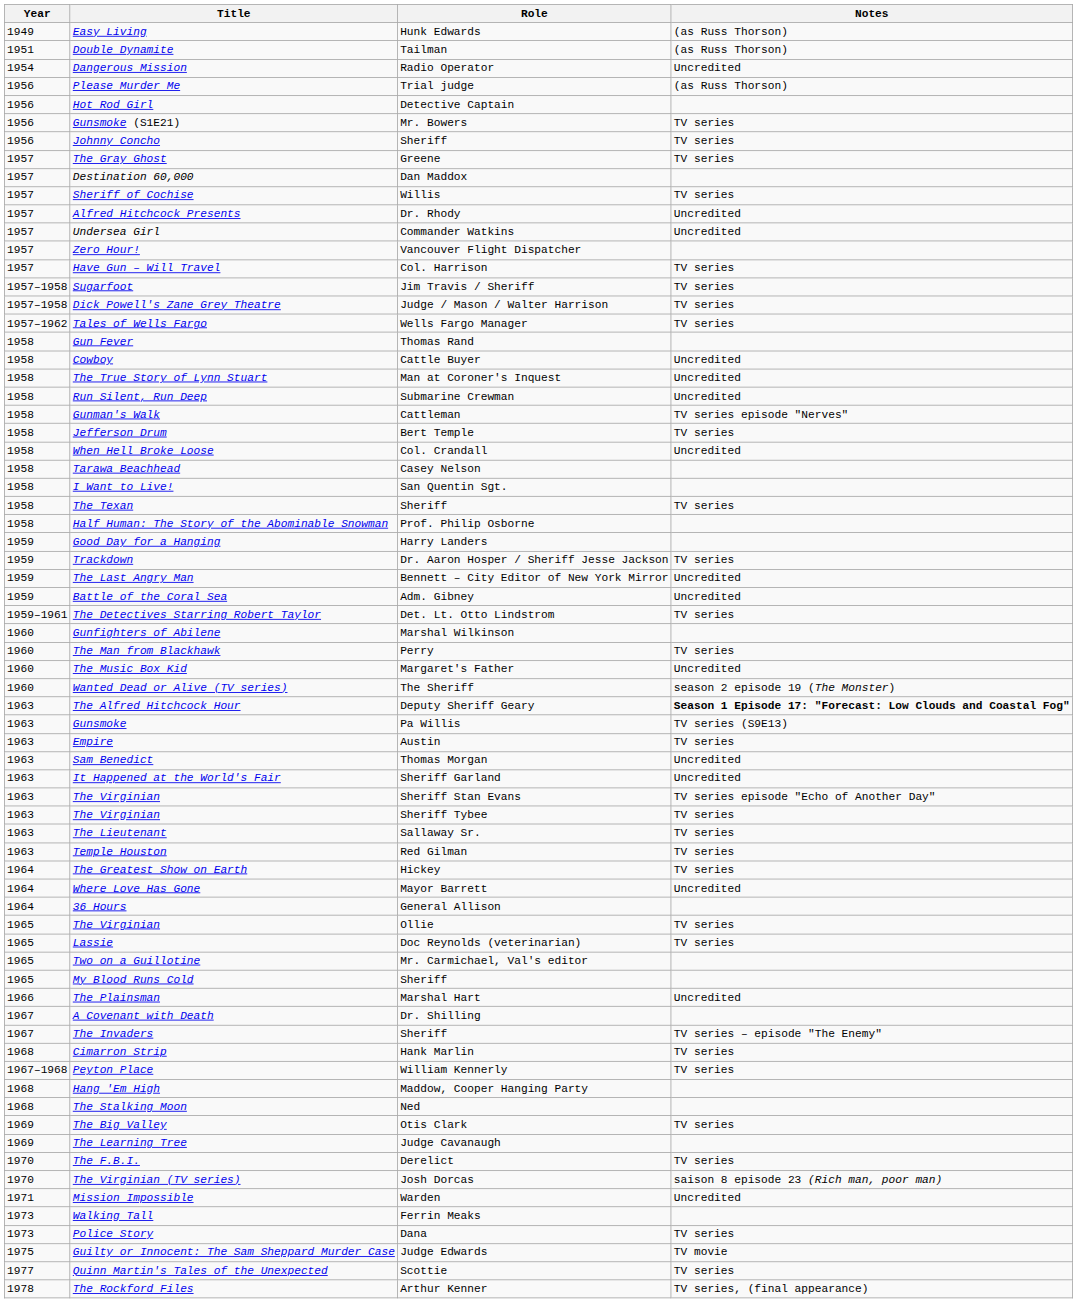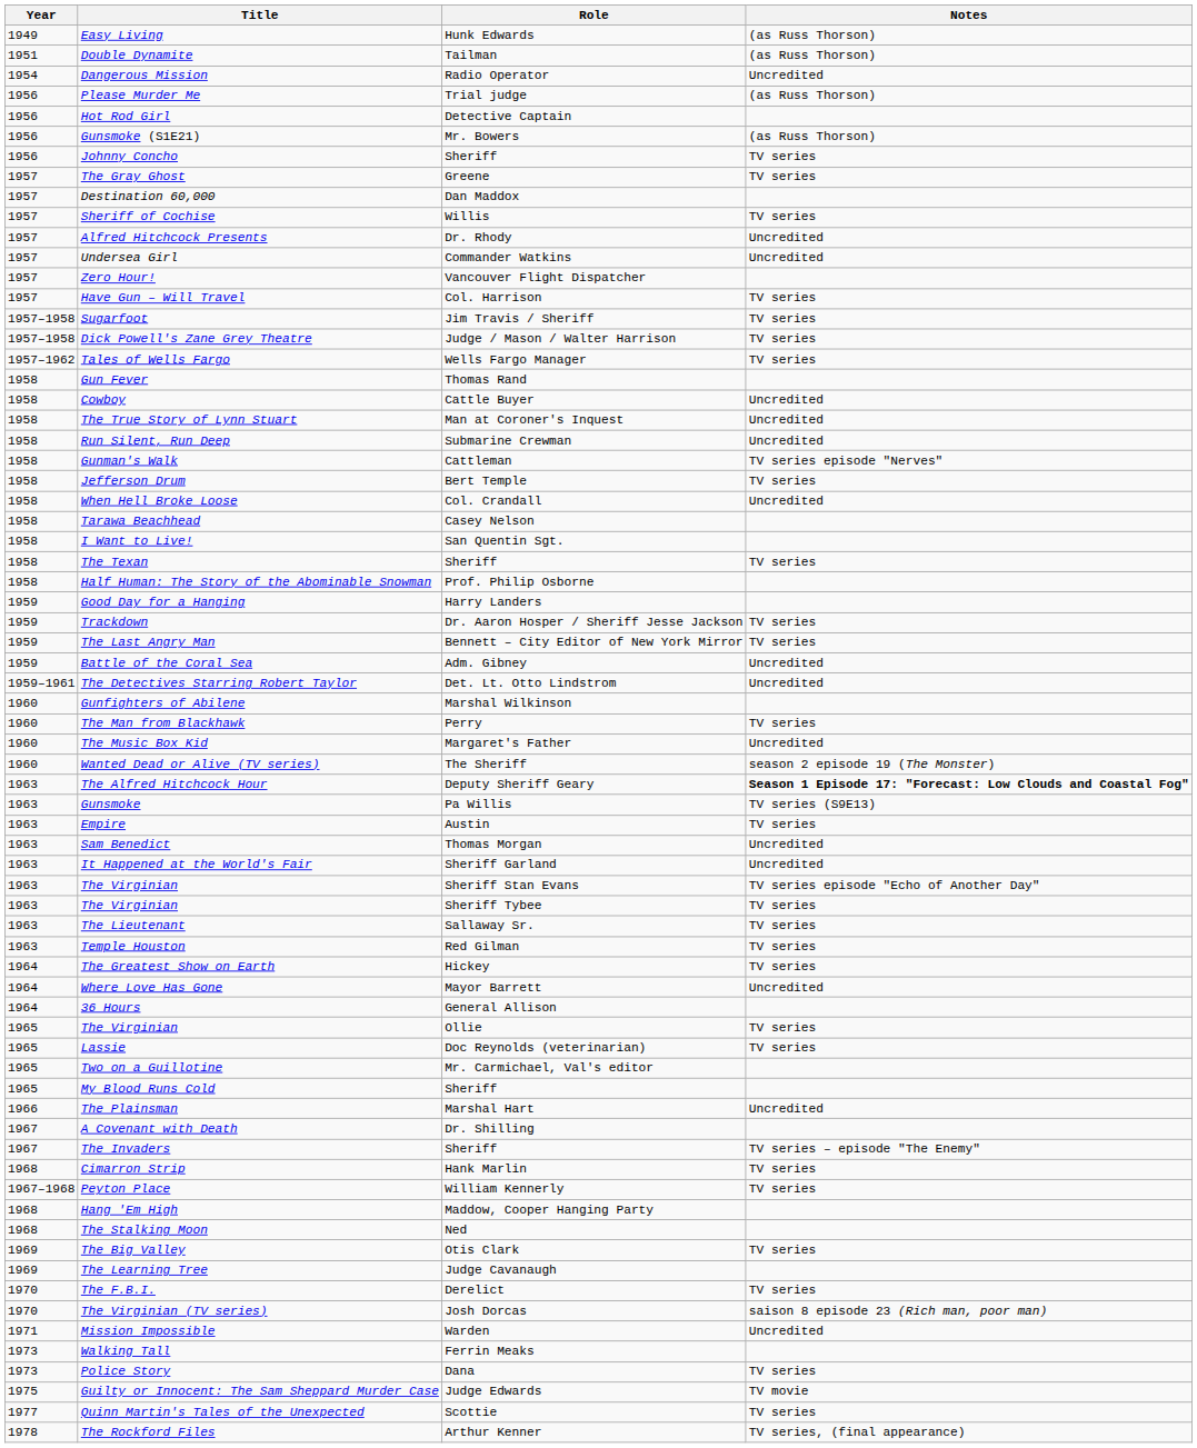Gunsmoke (S1E21) | Notes: TV series -> (as Russ Thorson)
The Last Angry Man | Notes: Uncredited -> TV series
The Detectives Starring Robert Taylor | Notes: TV series -> Uncredited
